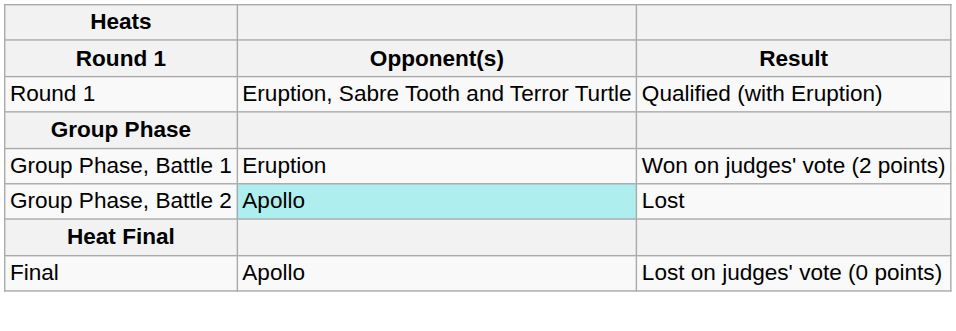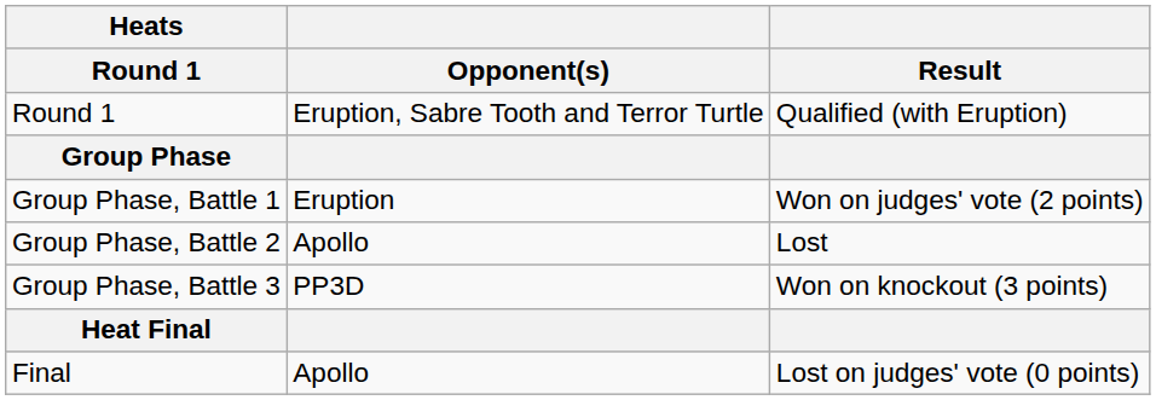Group Phase, Battle 2 | Opponent(s): paleturquoise background -> no background
+ row: Group Phase, Battle 3 | PP3D | Won on knockout (3 points)
